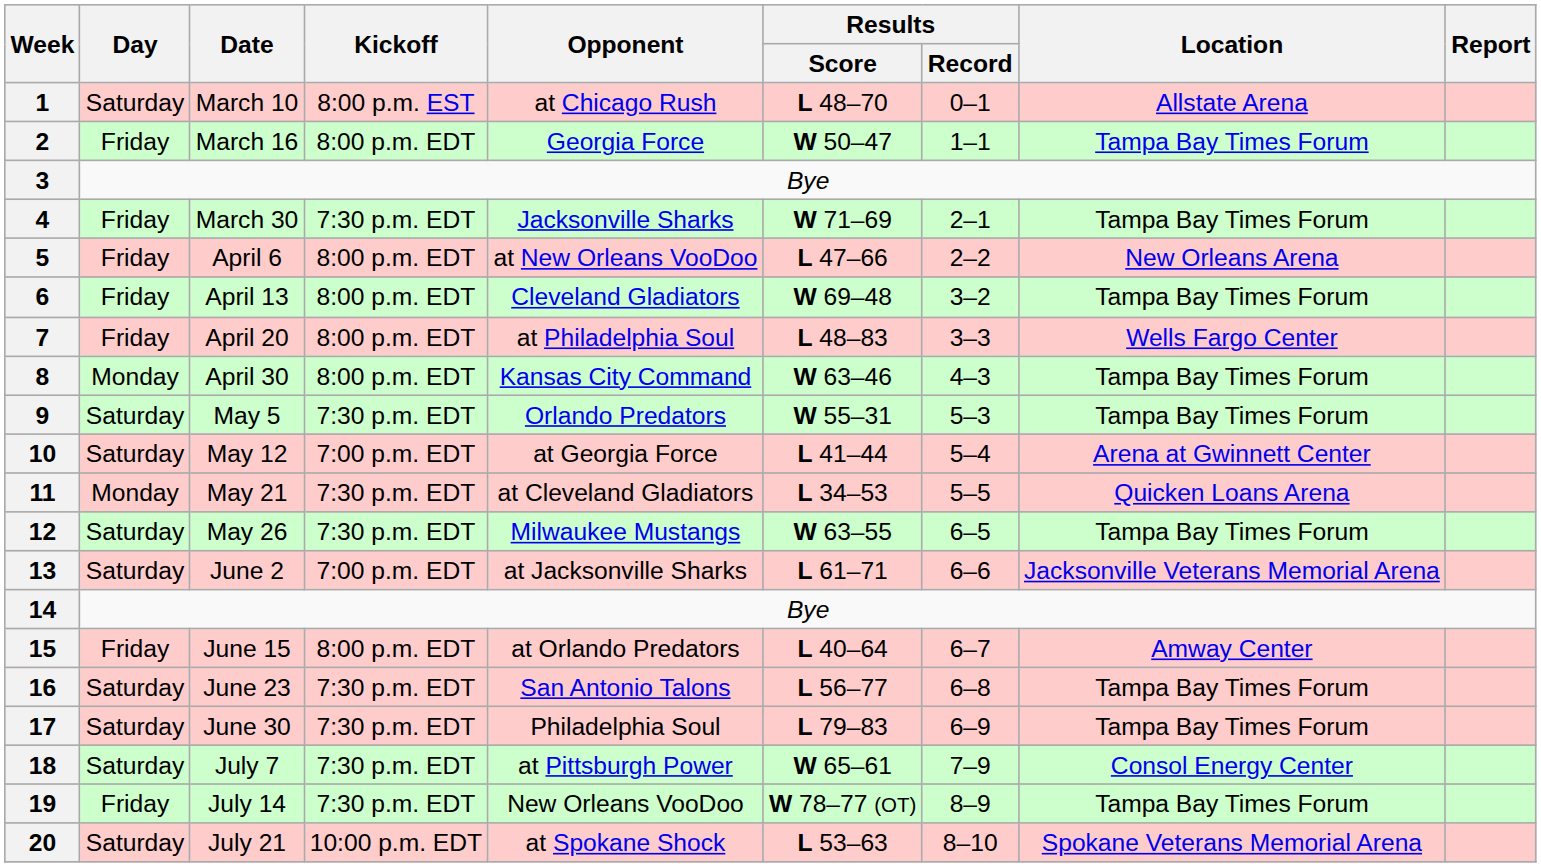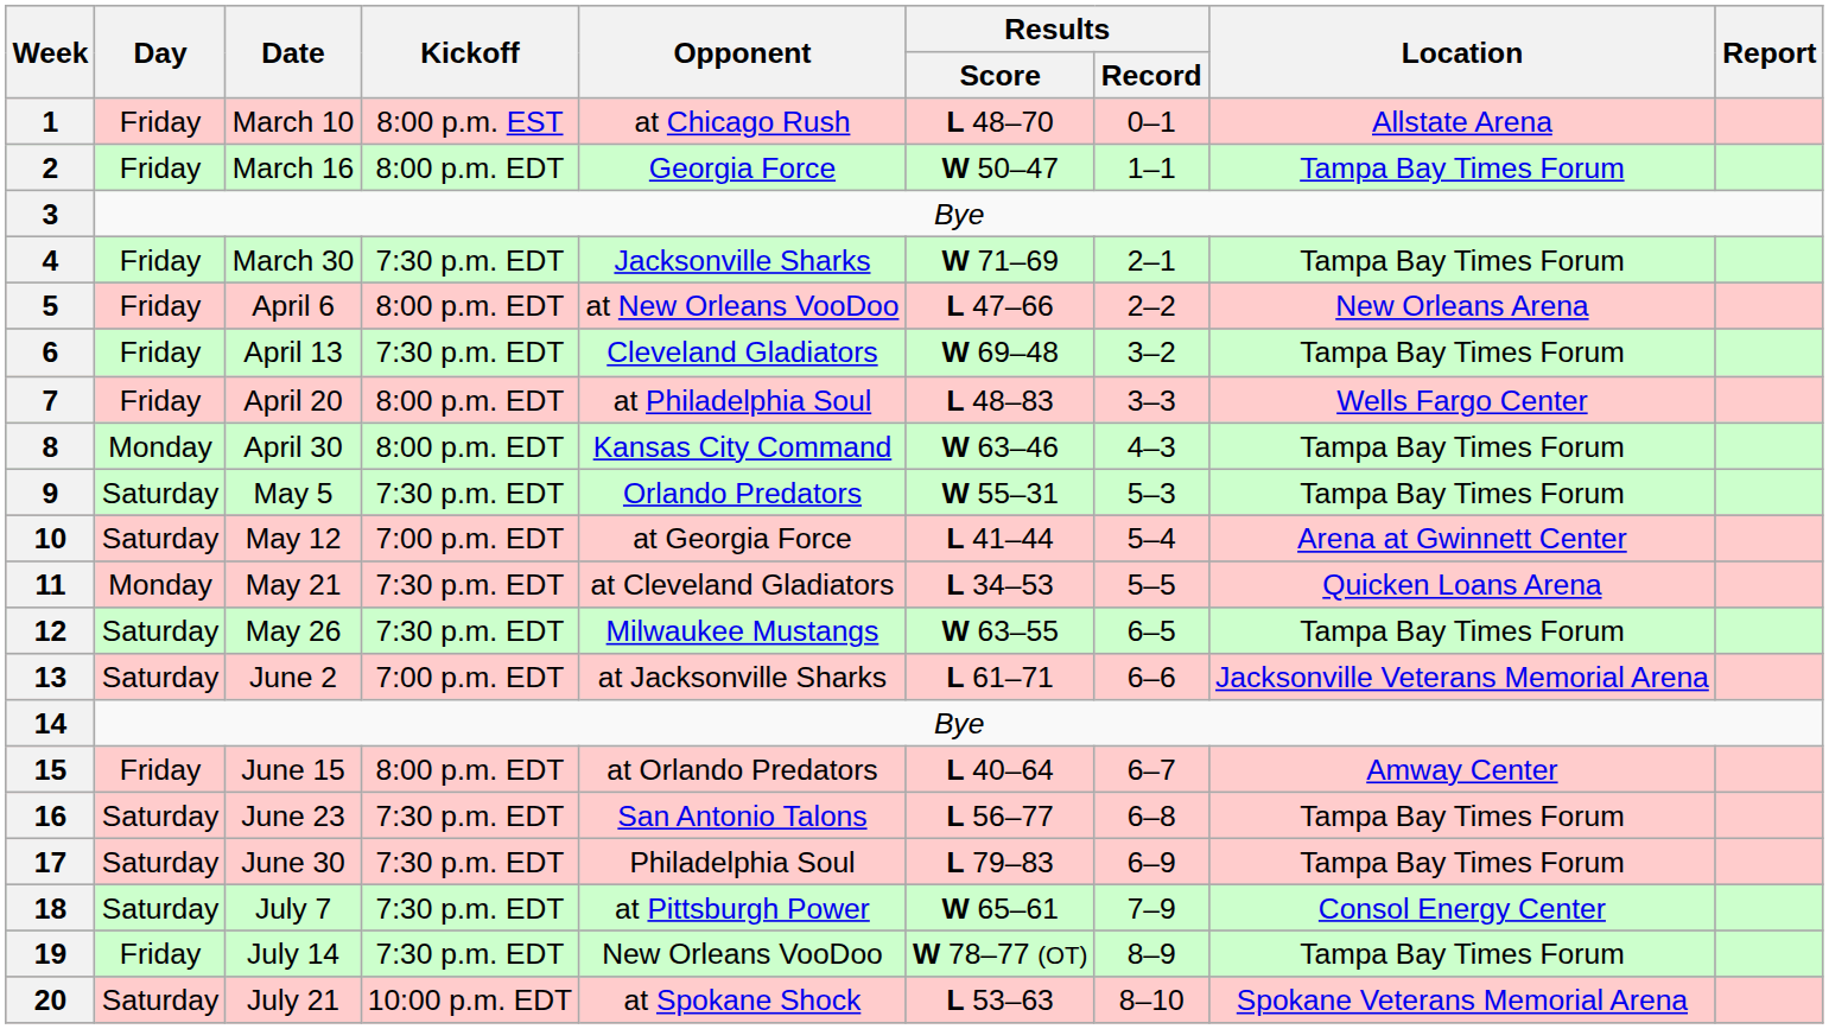1 | Day: Saturday -> Friday
6 | Kickoff: 8:00 p.m. EDT -> 7:30 p.m. EDT
